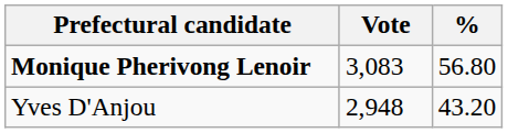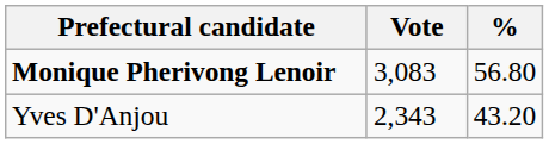Yves D'Anjou | Vote: 2,948 -> 2,343
